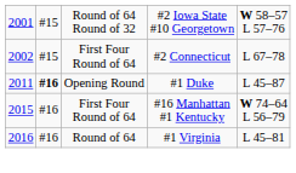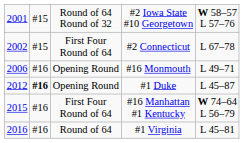+ row: 2006 | #16 | Opening Round | #16 Monmouth | L 49–71
#1 Duke | column 1: 2011 -> 2012
